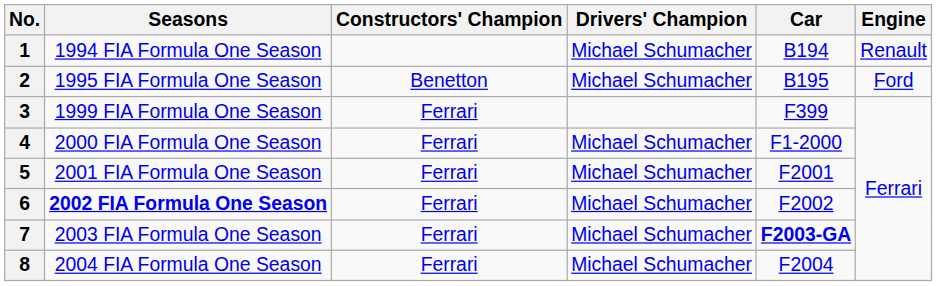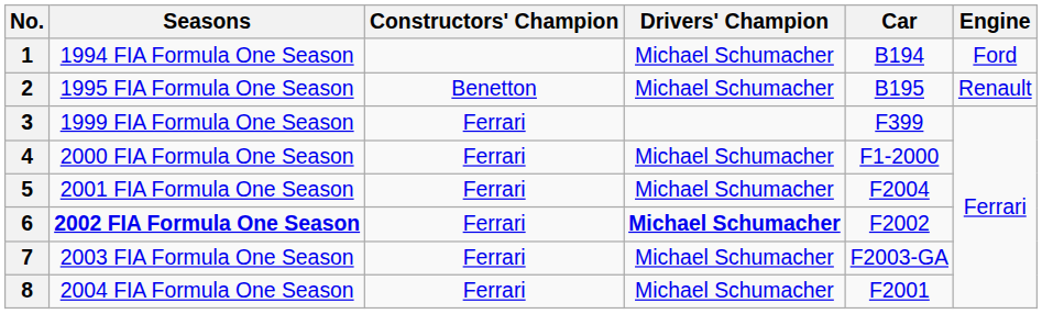1 | Engine: Renault -> Ford
2 | Engine: Ford -> Renault
5 | Car: F2001 -> F2004
6 | Drivers' Champion: normal -> bold
7 | Car: bold -> normal
8 | Car: F2004 -> F2001
